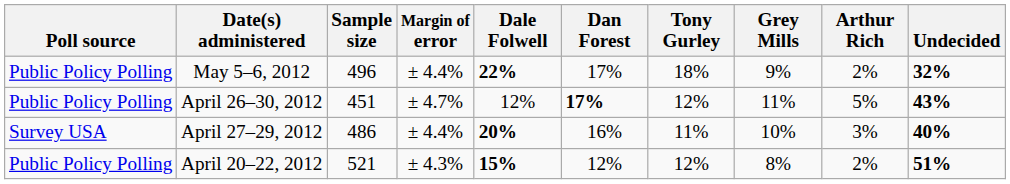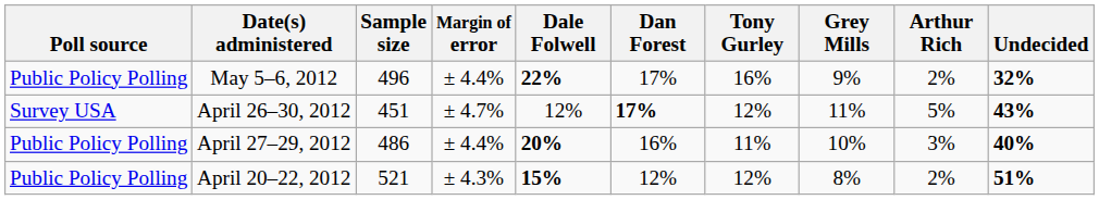May 5–6, 2012 | Tony Gurley: 18% -> 16%
April 26–30, 2012 | Poll source: Public Policy Polling -> Survey USA
April 27–29, 2012 | Poll source: Survey USA -> Public Policy Polling
